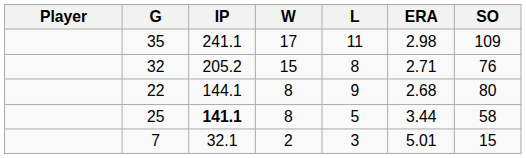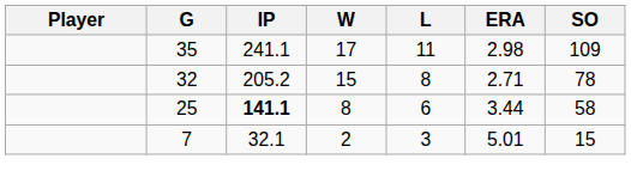32 | SO: 76 -> 78
- row: 22 | 144.1 | 8 | 9 | 2.68 | 80
25 | L: 5 -> 6
